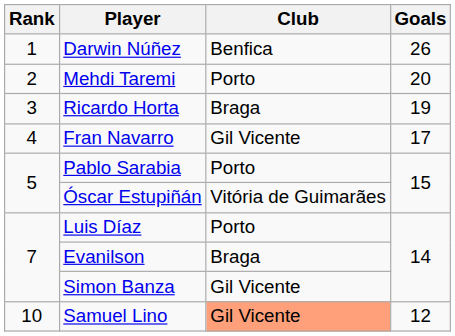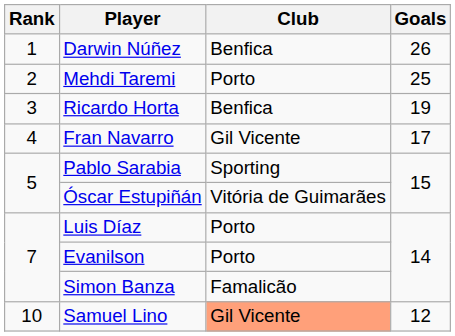Mehdi Taremi | Goals: 20 -> 25
Ricardo Horta | Club: Braga -> Benfica
Pablo Sarabia | Club: Porto -> Sporting
Evanilson | Club: Braga -> Porto
Simon Banza | Club: Gil Vicente -> Famalicão
